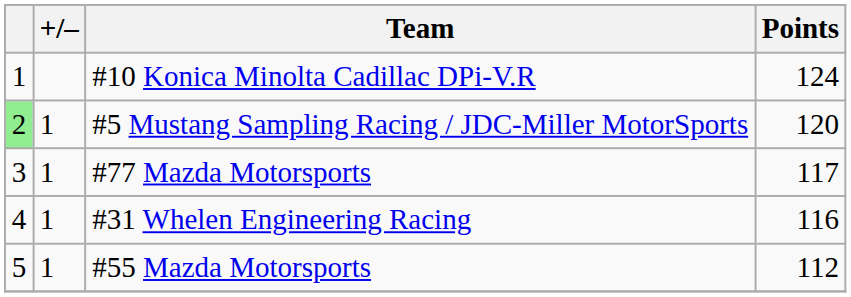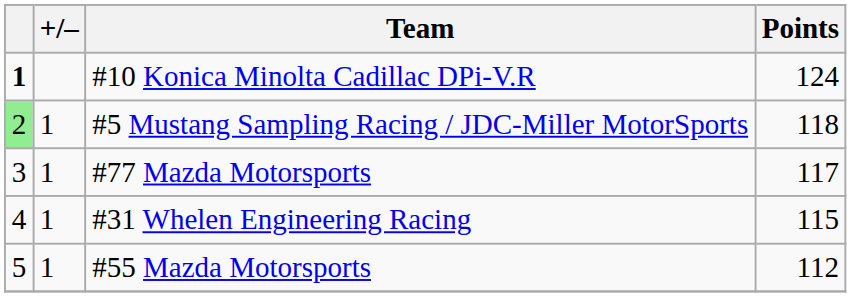#10 Konica Minolta Cadillac DPi-V.R | column 1: normal -> bold
#5 Mustang Sampling Racing / JDC-Miller MotorSports | Points: 120 -> 118
#31 Whelen Engineering Racing | Points: 116 -> 115
